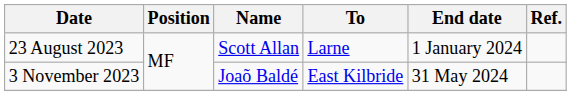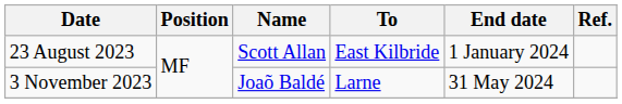23 August 2023 | To: Larne -> East Kilbride
3 November 2023 | To: East Kilbride -> Larne
